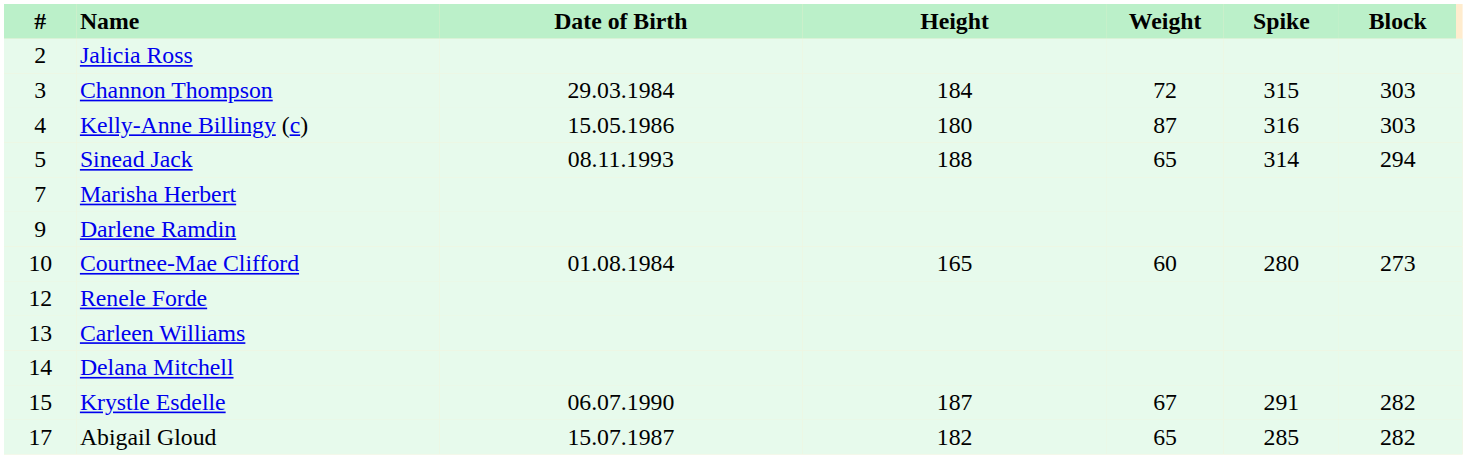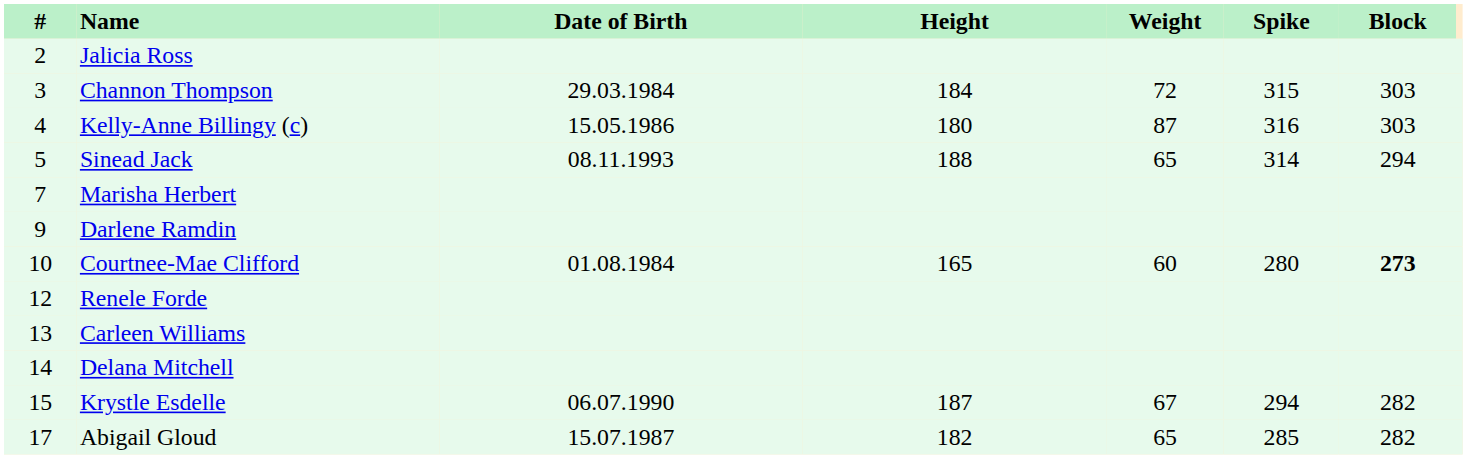Courtnee-Mae Clifford | Block: normal -> bold
Krystle Esdelle | Spike: 291 -> 294
